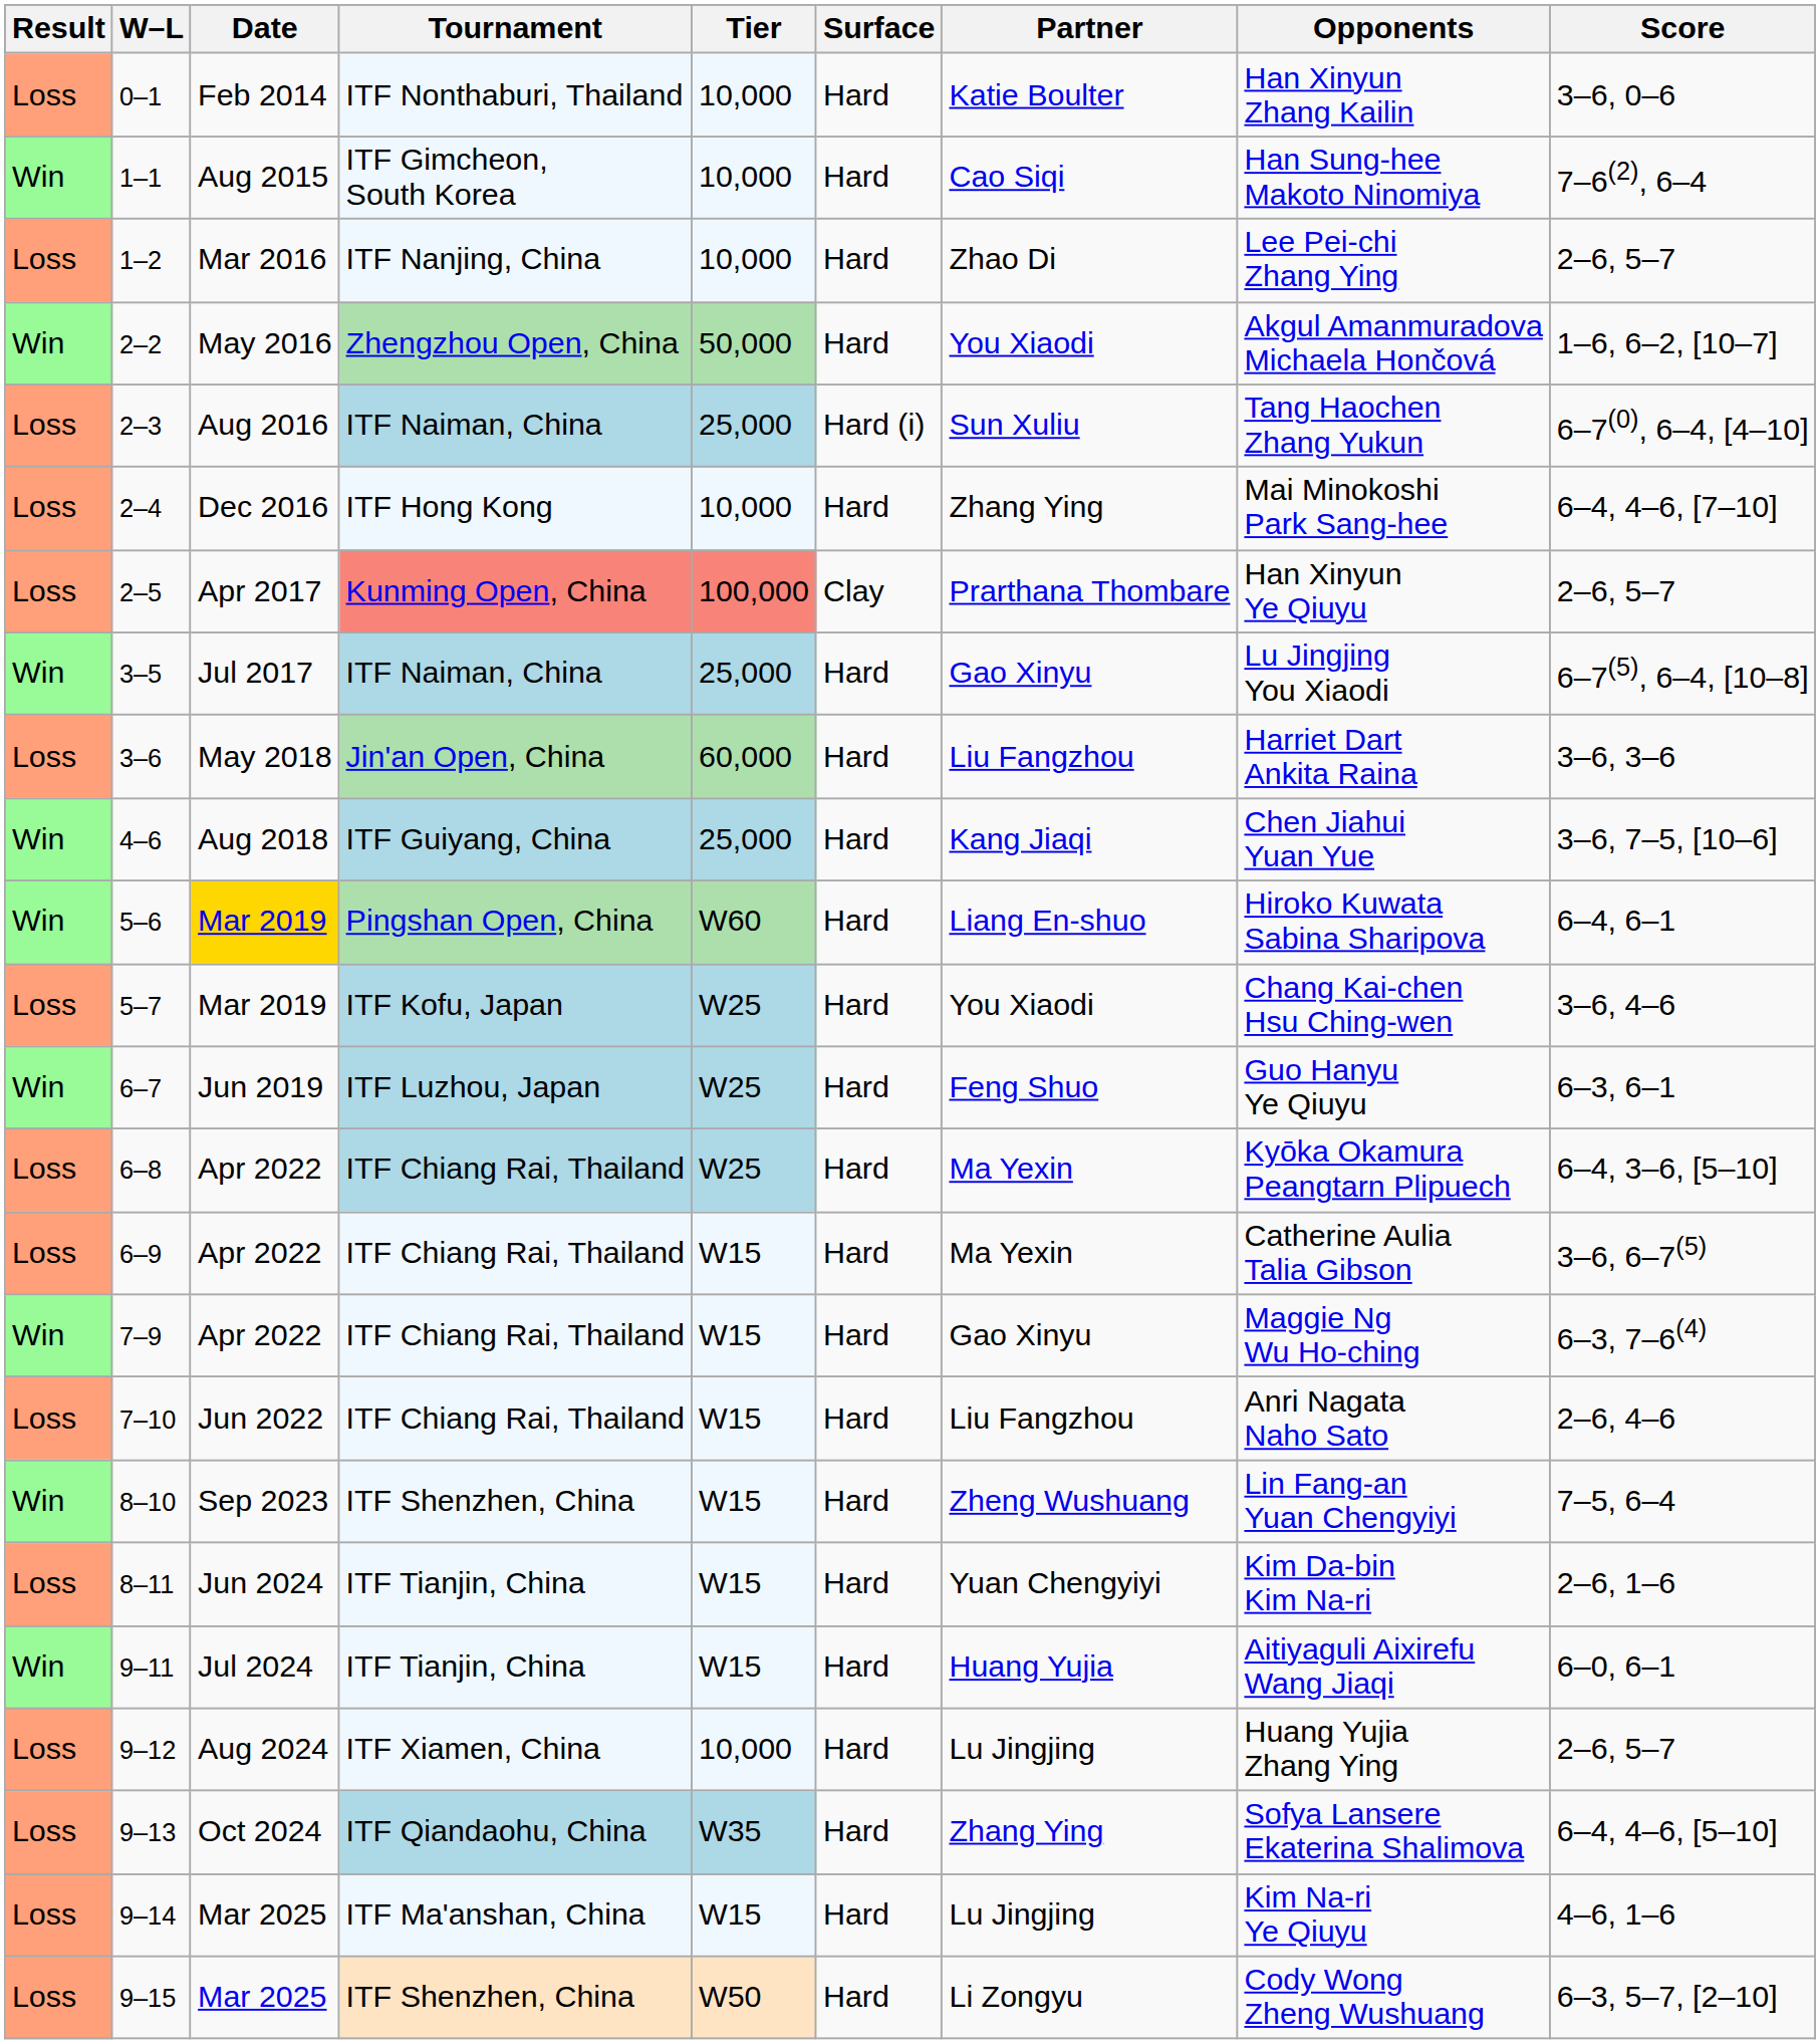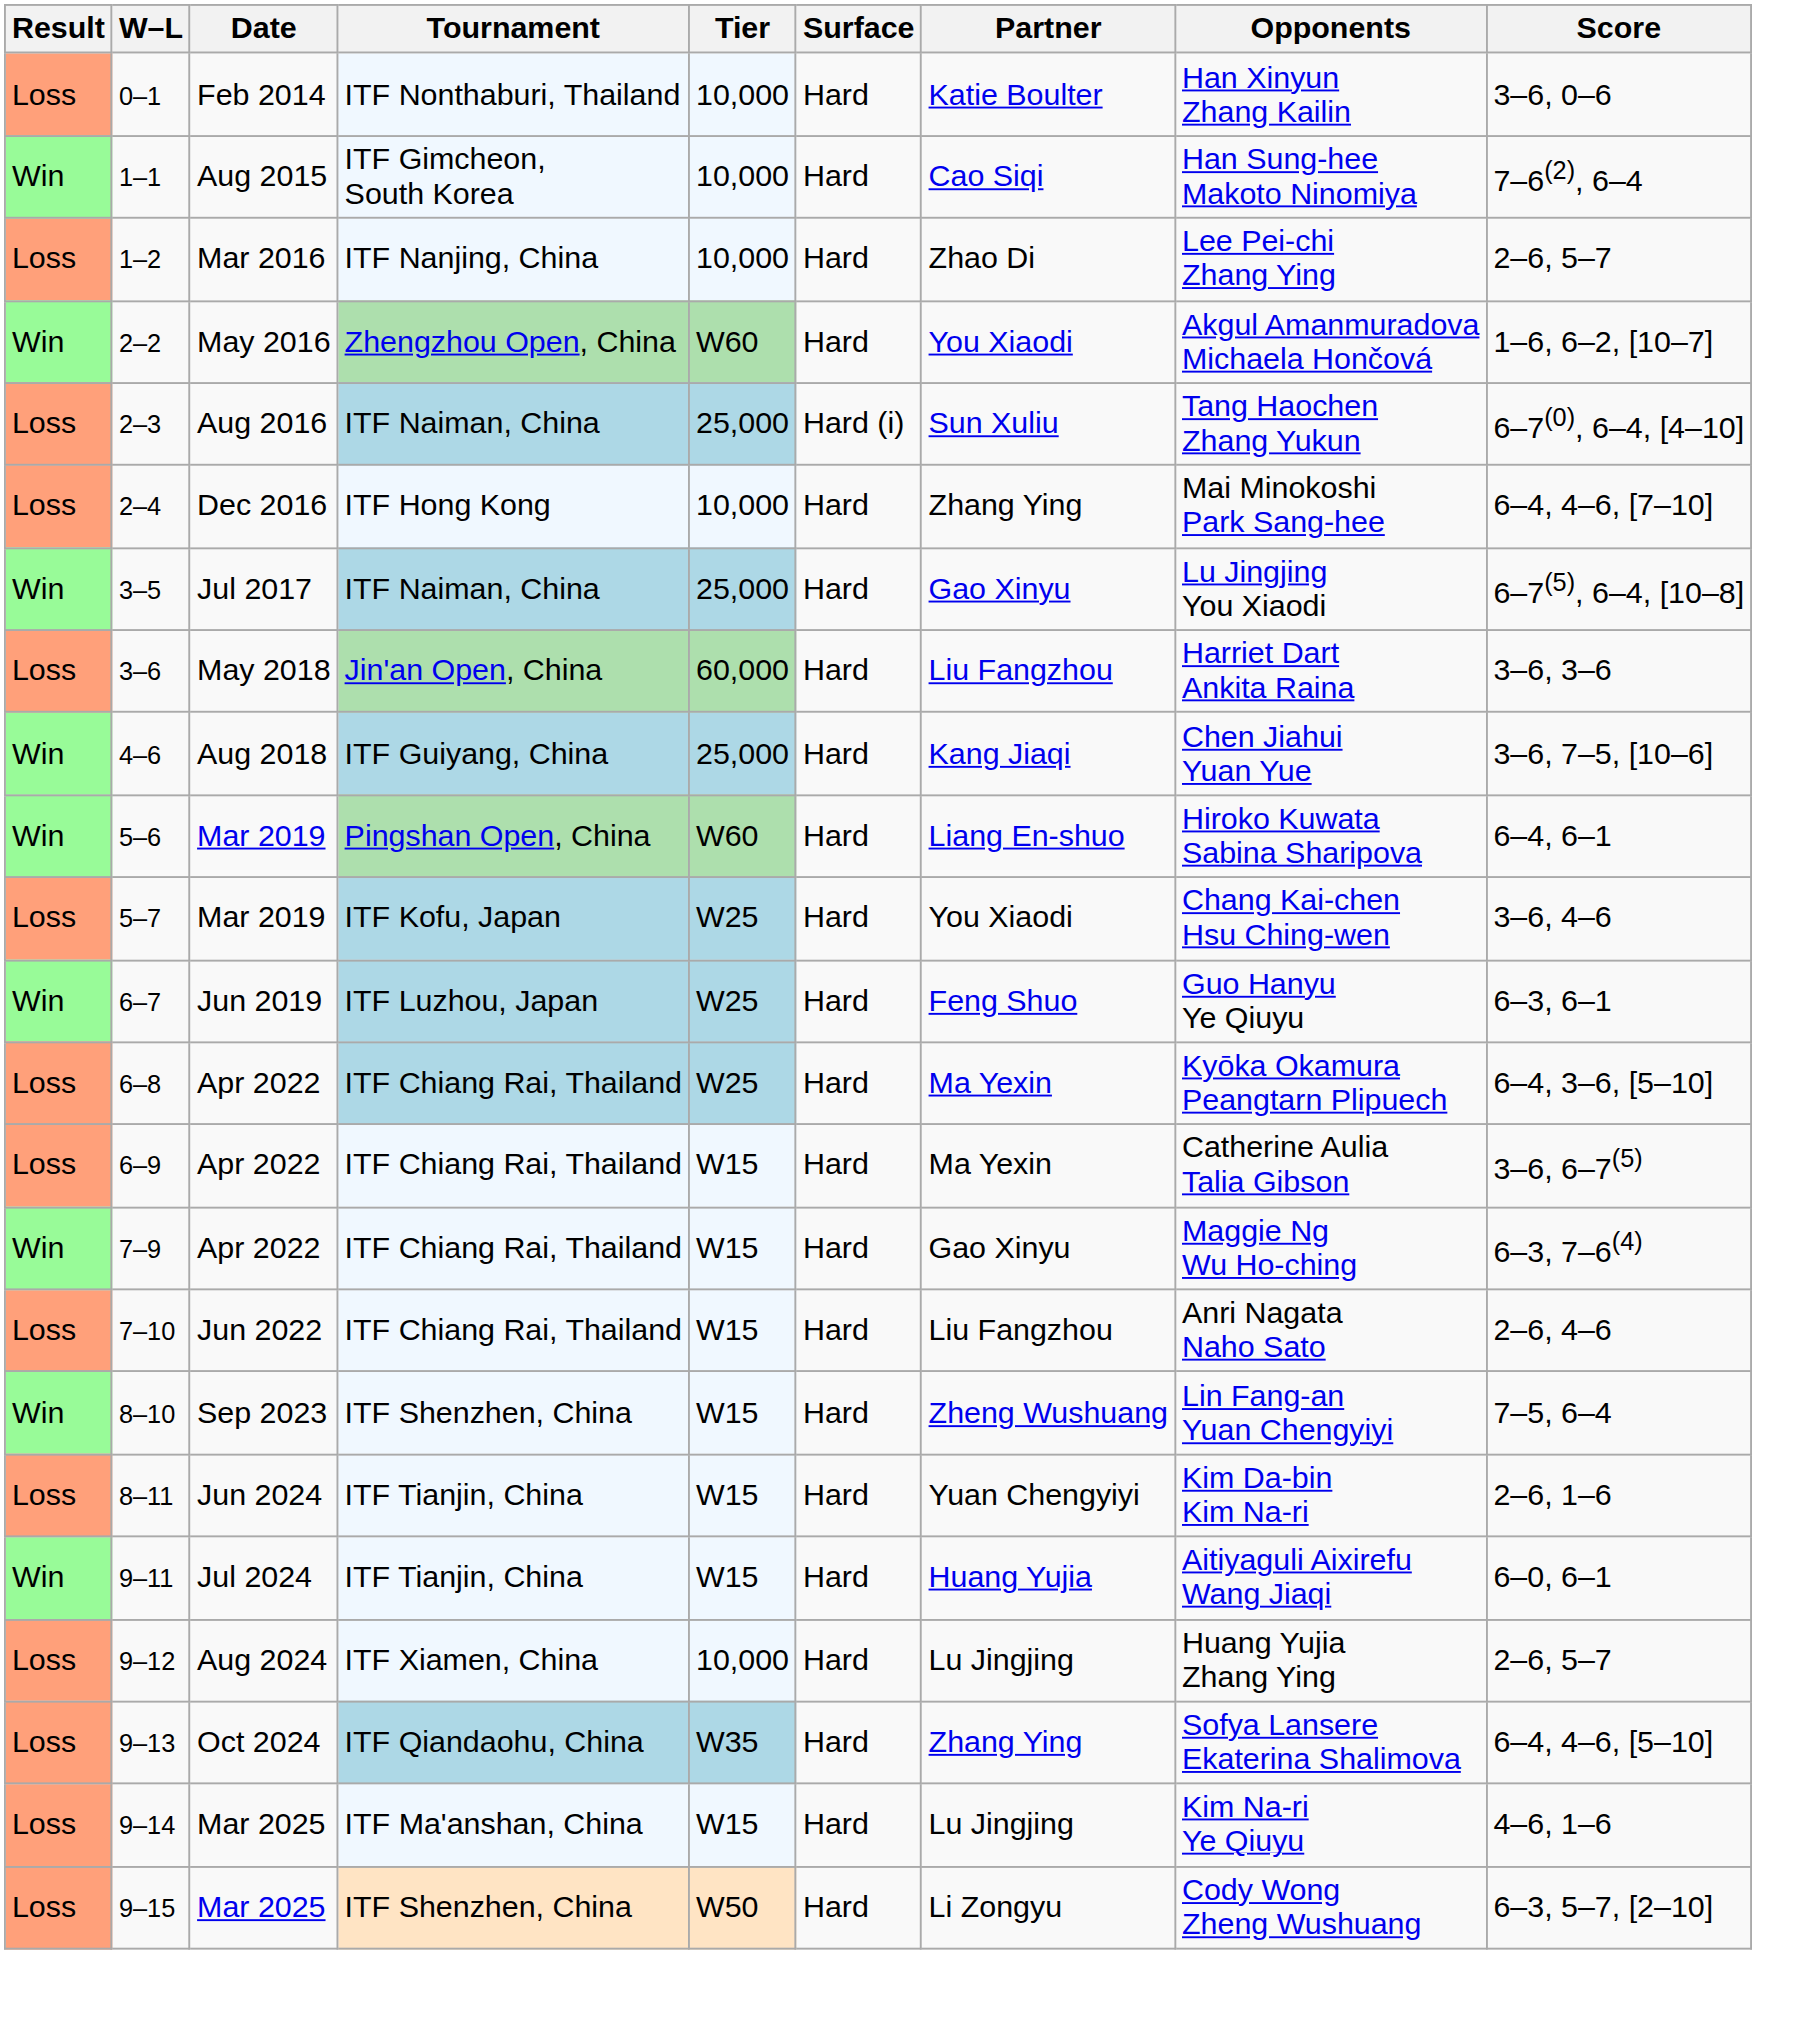2–2 | Tier: 50,000 -> W60
- row: Loss | 2–5 | Apr 2017 | Kunming Open, China | 100,000 | Clay | Prarthana Thombare | Han Xinyun Ye Qiuyu | 2–6, 5–7
5–6 | Date: gold background -> no background
